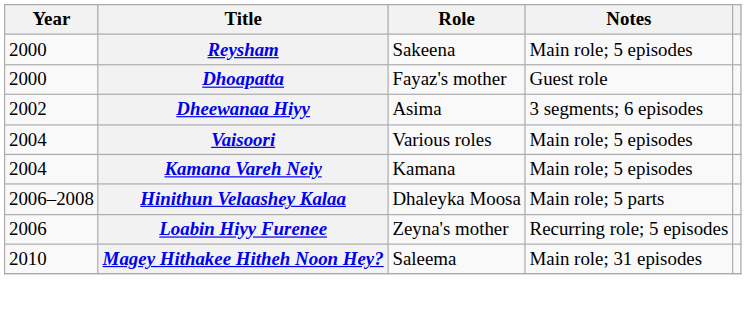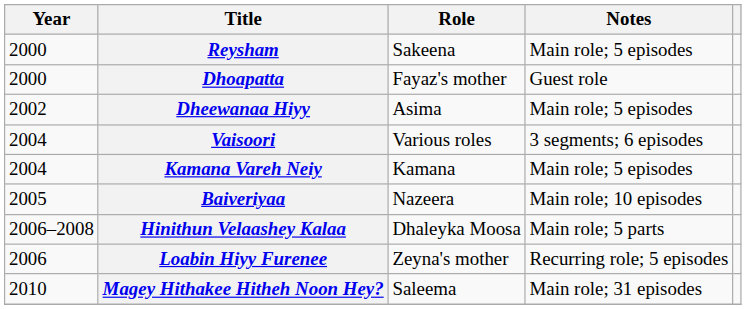Dheewanaa Hiyy | Notes: 3 segments; 6 episodes -> Main role; 5 episodes
Vaisoori | Notes: Main role; 5 episodes -> 3 segments; 6 episodes
+ row: 2005 | Baiveriyaa | Nazeera | Main role; 10 episodes
